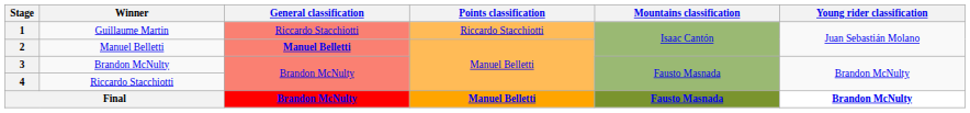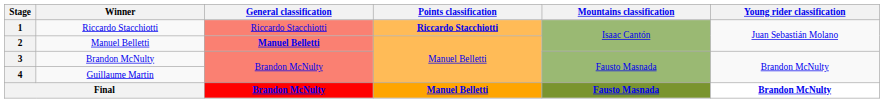1 | Winner: Guillaume Martin -> Riccardo Stacchiotti
1 | Points classification: normal -> bold
4 | Winner: Riccardo Stacchiotti -> Guillaume Martin
